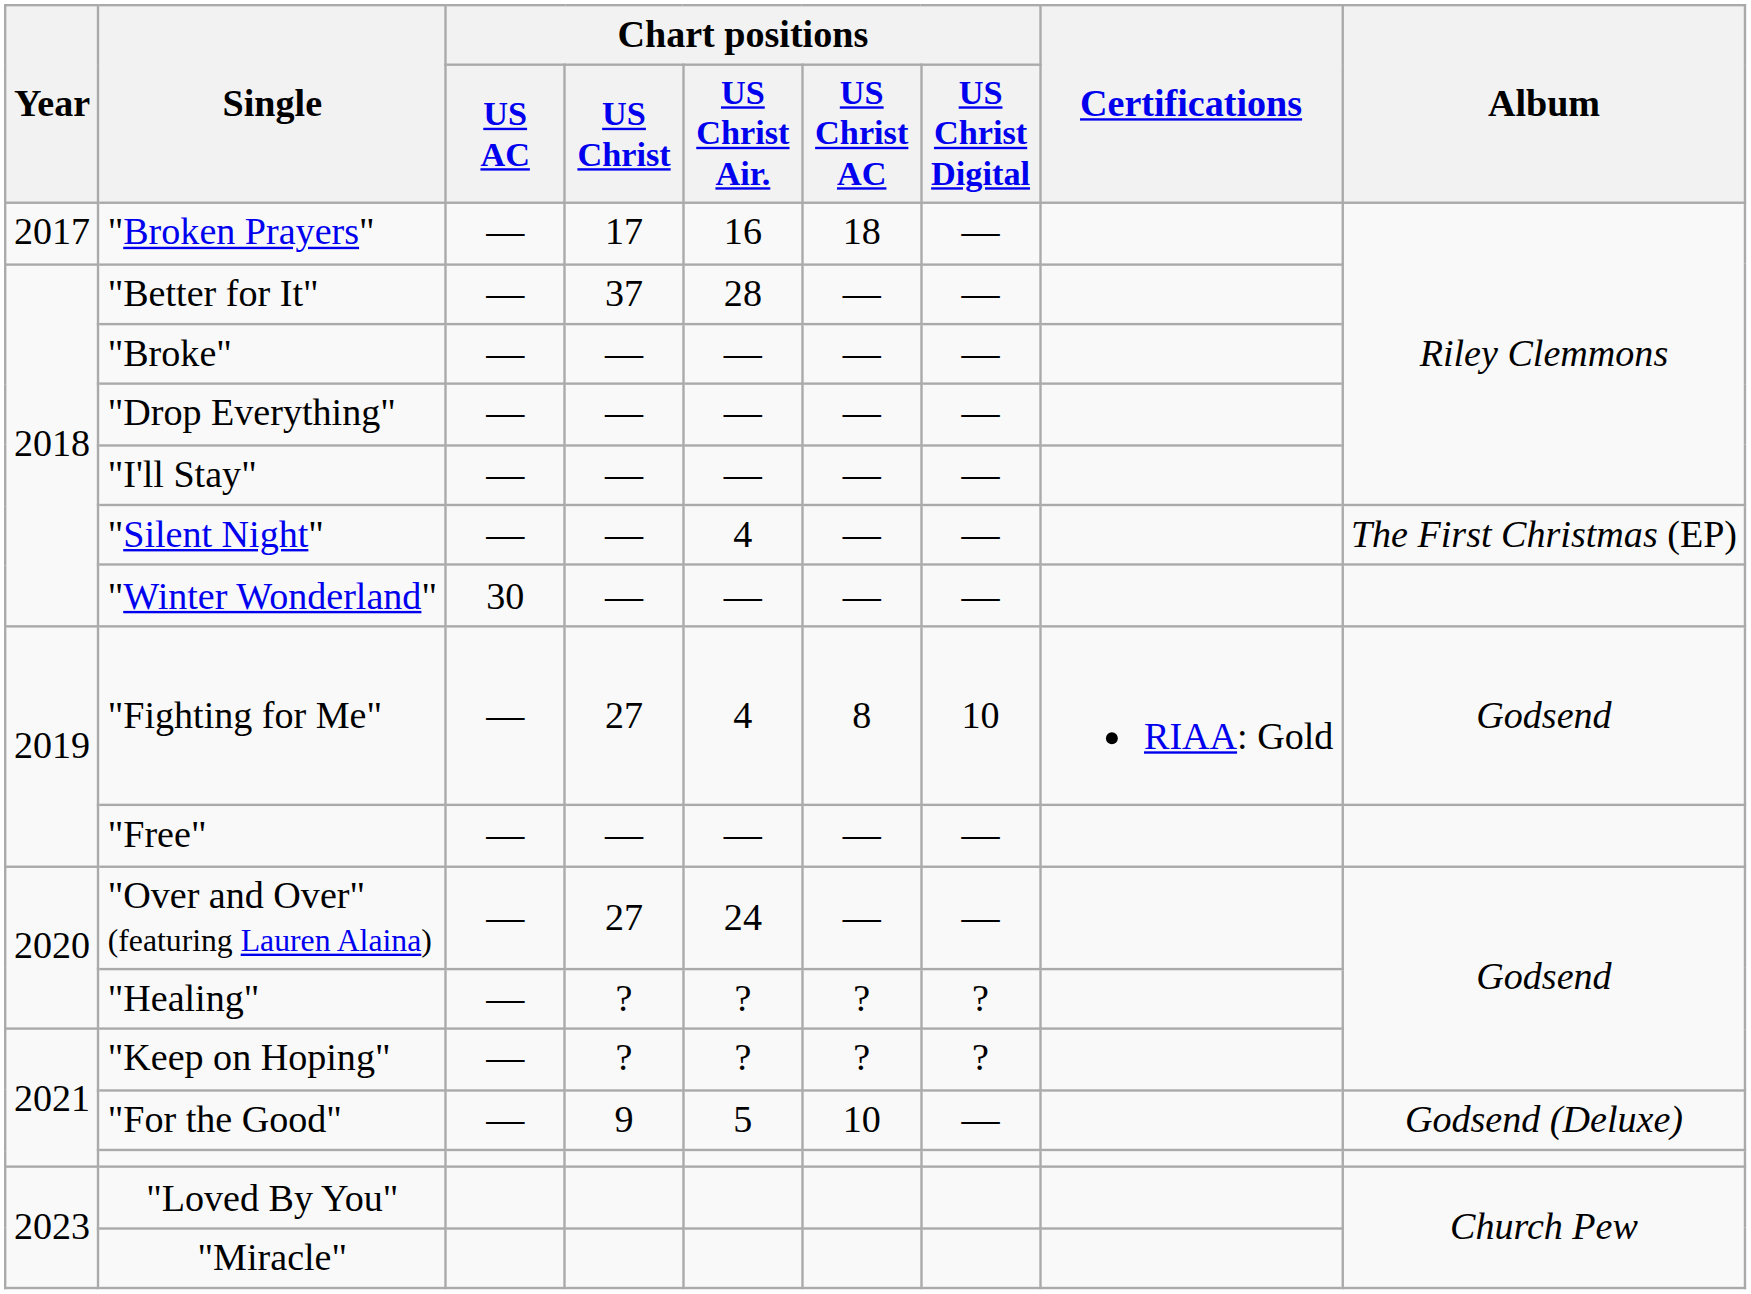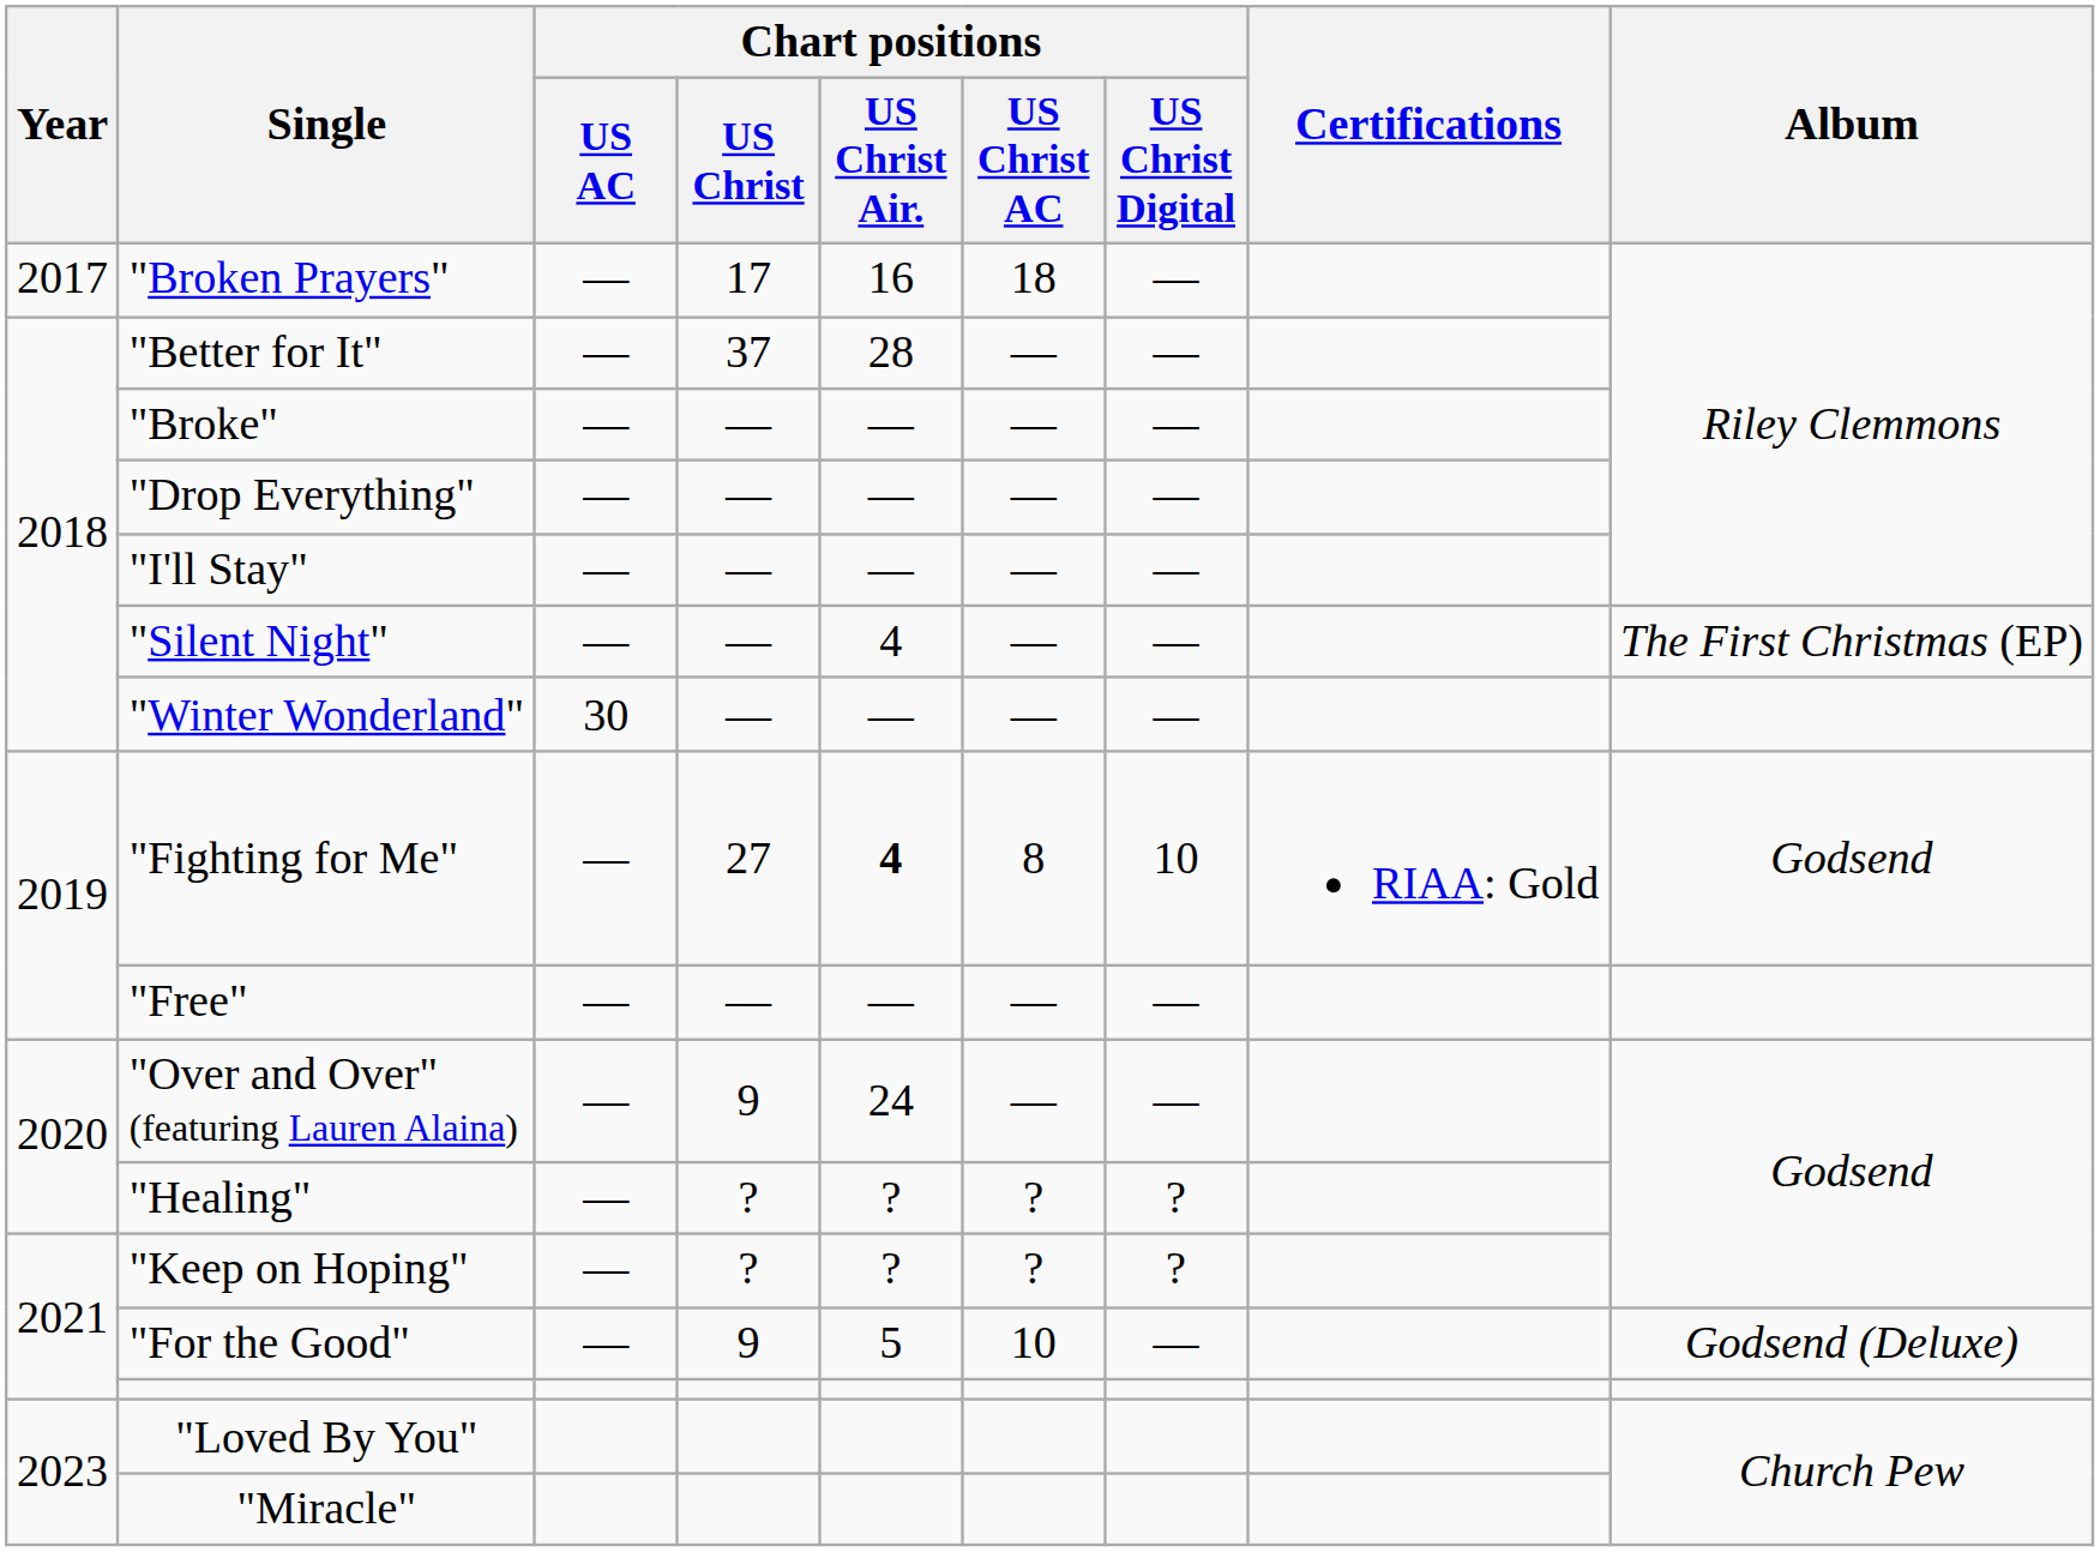"Fighting for Me" | Chart positions / US Christ Air.: normal -> bold
"Over and Over" (featuring Lauren Alaina) | Chart positions / US Christ: 27 -> 9
